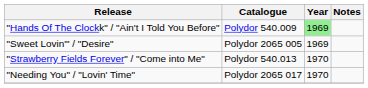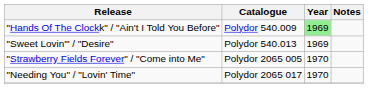"Sweet Lovin'" / "Desire" | Catalogue: Polydor 2065 005 -> Polydor 540.013
"Strawberry Fields Forever" / "Come into Me" | Catalogue: Polydor 540.013 -> Polydor 2065 005
